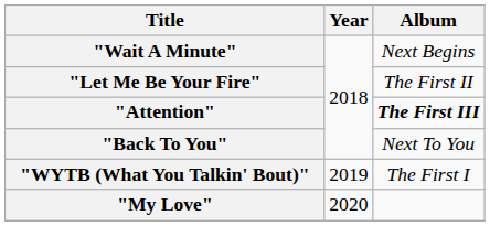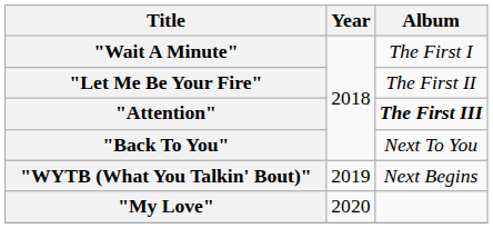"Wait A Minute" | Album: Next Begins -> The First I
"WYTB (What You Talkin' Bout)" | Album: The First I -> Next Begins
